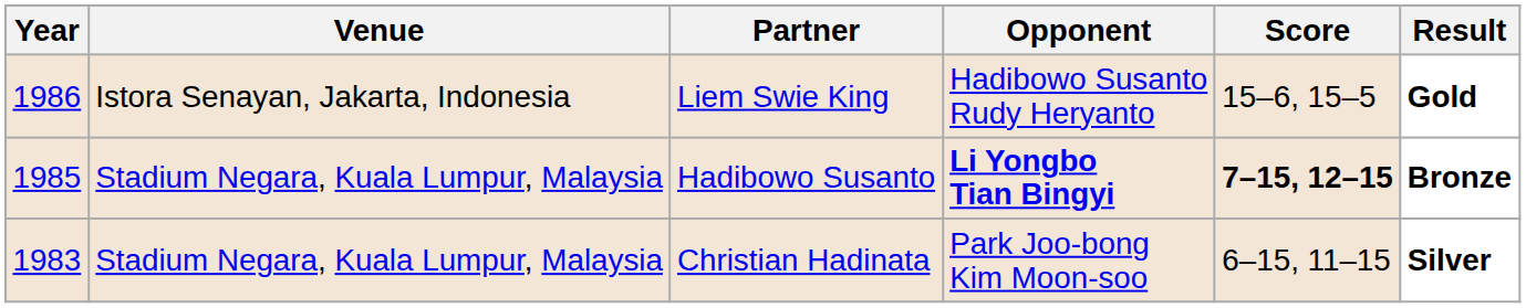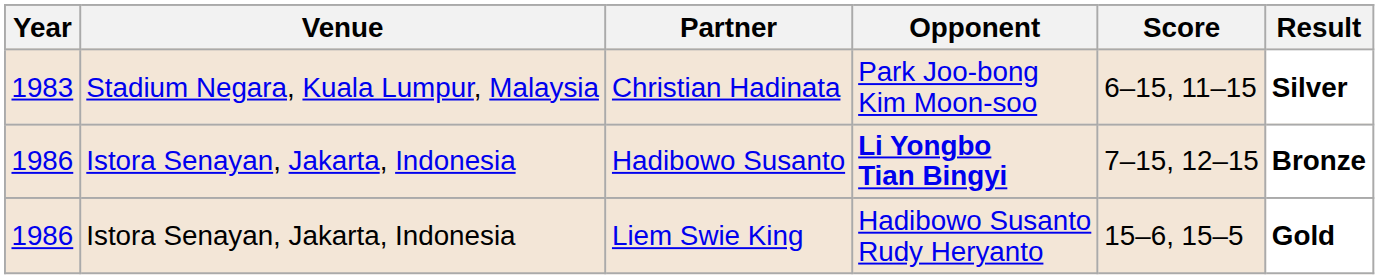rows swapped: Christian Hadinata <-> Liem Swie King
Hadibowo Susanto | Year: 1985 -> 1986
Hadibowo Susanto | Venue: Stadium Negara, Kuala Lumpur, Malaysia -> Istora Senayan, Jakarta, Indonesia
Hadibowo Susanto | Score: bold -> normal
